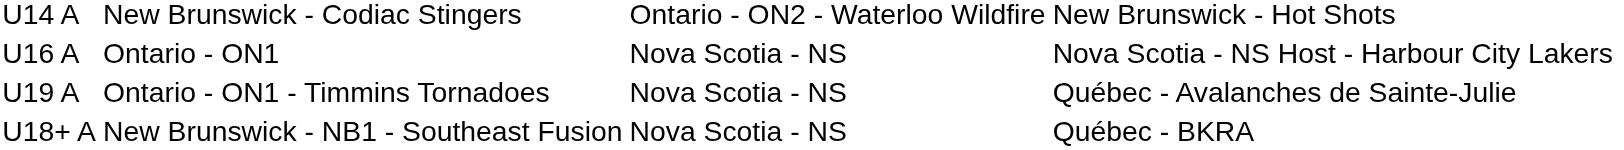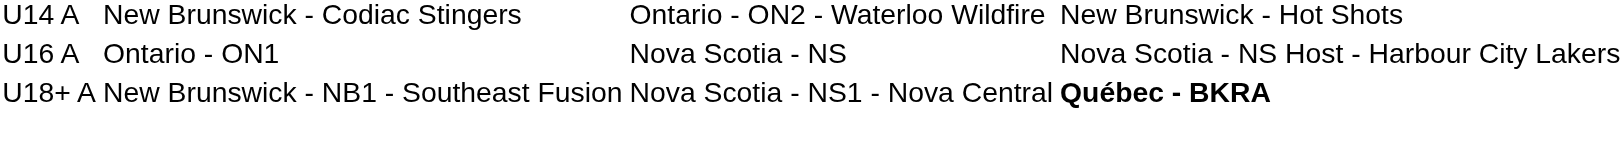- row: U19 A | Ontario - ON1 - Timmins Tornadoes | Nova Scotia - NS | Québec - Avalanches de Sainte-Julie
U18+ A | column 3: Nova Scotia - NS -> Nova Scotia - NS1 - Nova Central
U18+ A | column 4: normal -> bold
